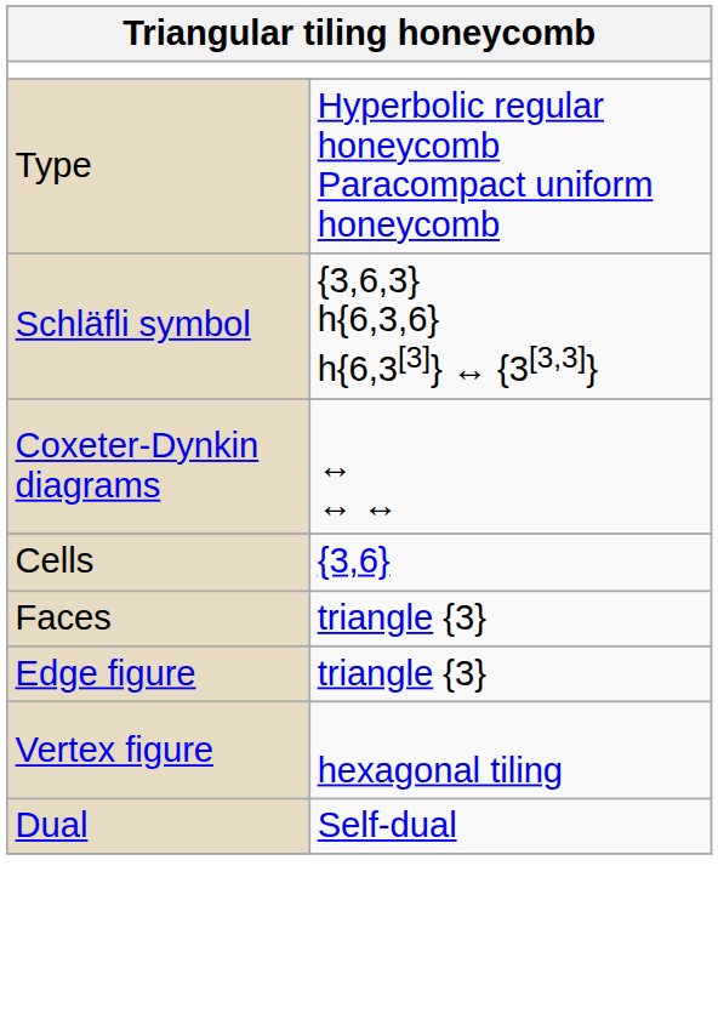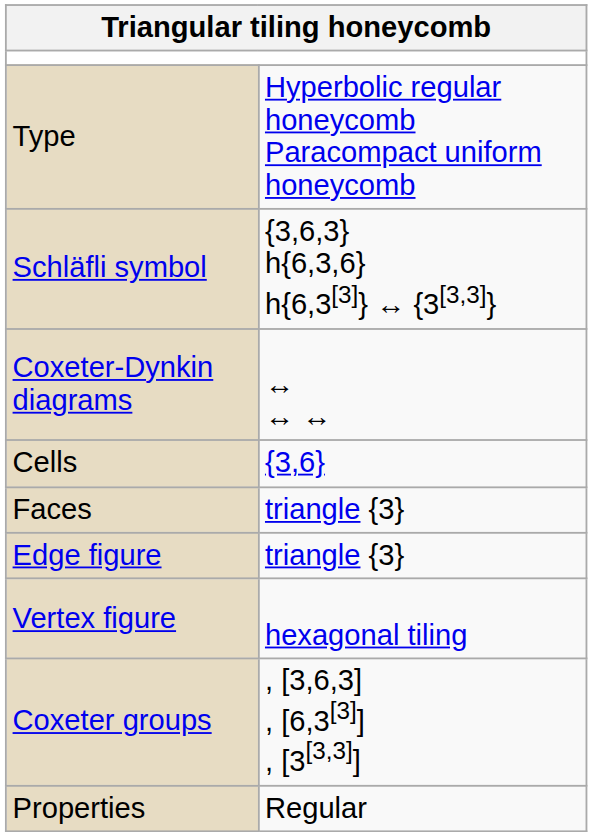- row: Dual | Self-dual
+ row: Coxeter groups | , [3,6,3] , [6,3[3]] , [3[3,3]]
+ row: Properties | Regular
